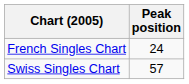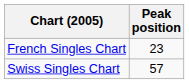French Singles Chart | Peak position: 24 -> 23
